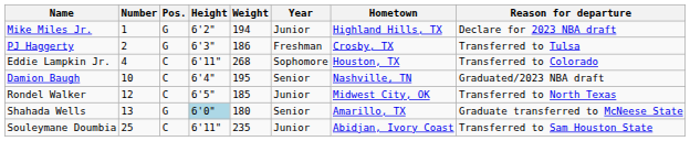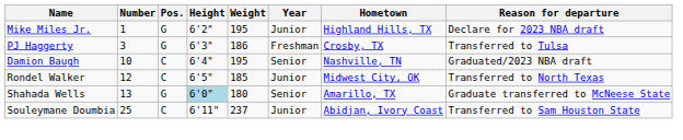Mike Miles Jr. | Weight: 194 -> 195
PJ Haggerty | Number: 2 -> 3
- row: Eddie Lampkin Jr. | 4 | C | 6'11" | 268 | Sophomore | Houston, TX | Transferred to Colorado
Souleymane Doumbia | Weight: 235 -> 237
